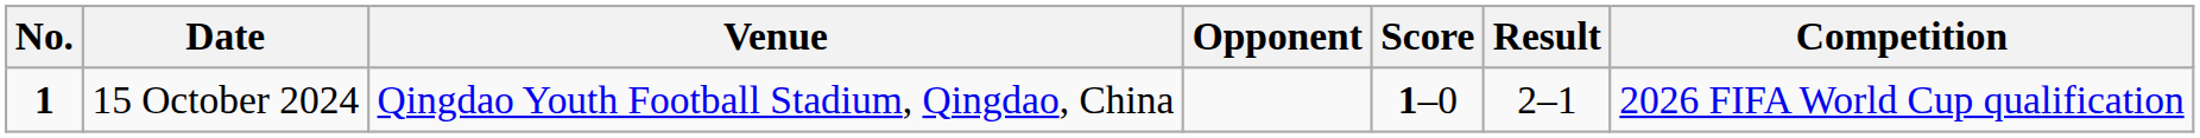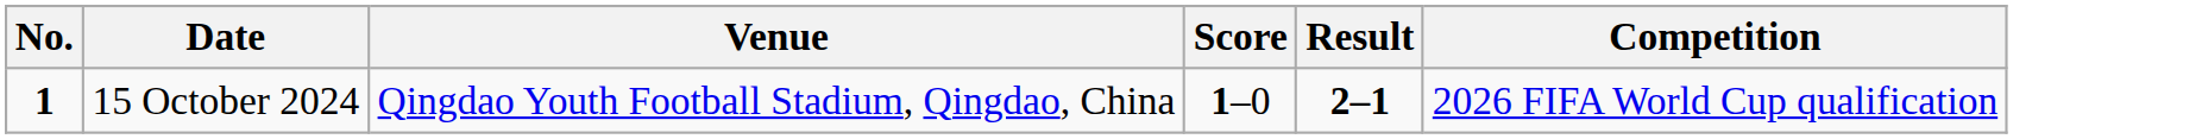- column: Opponent
15 October 2024 | Result: normal -> bold
